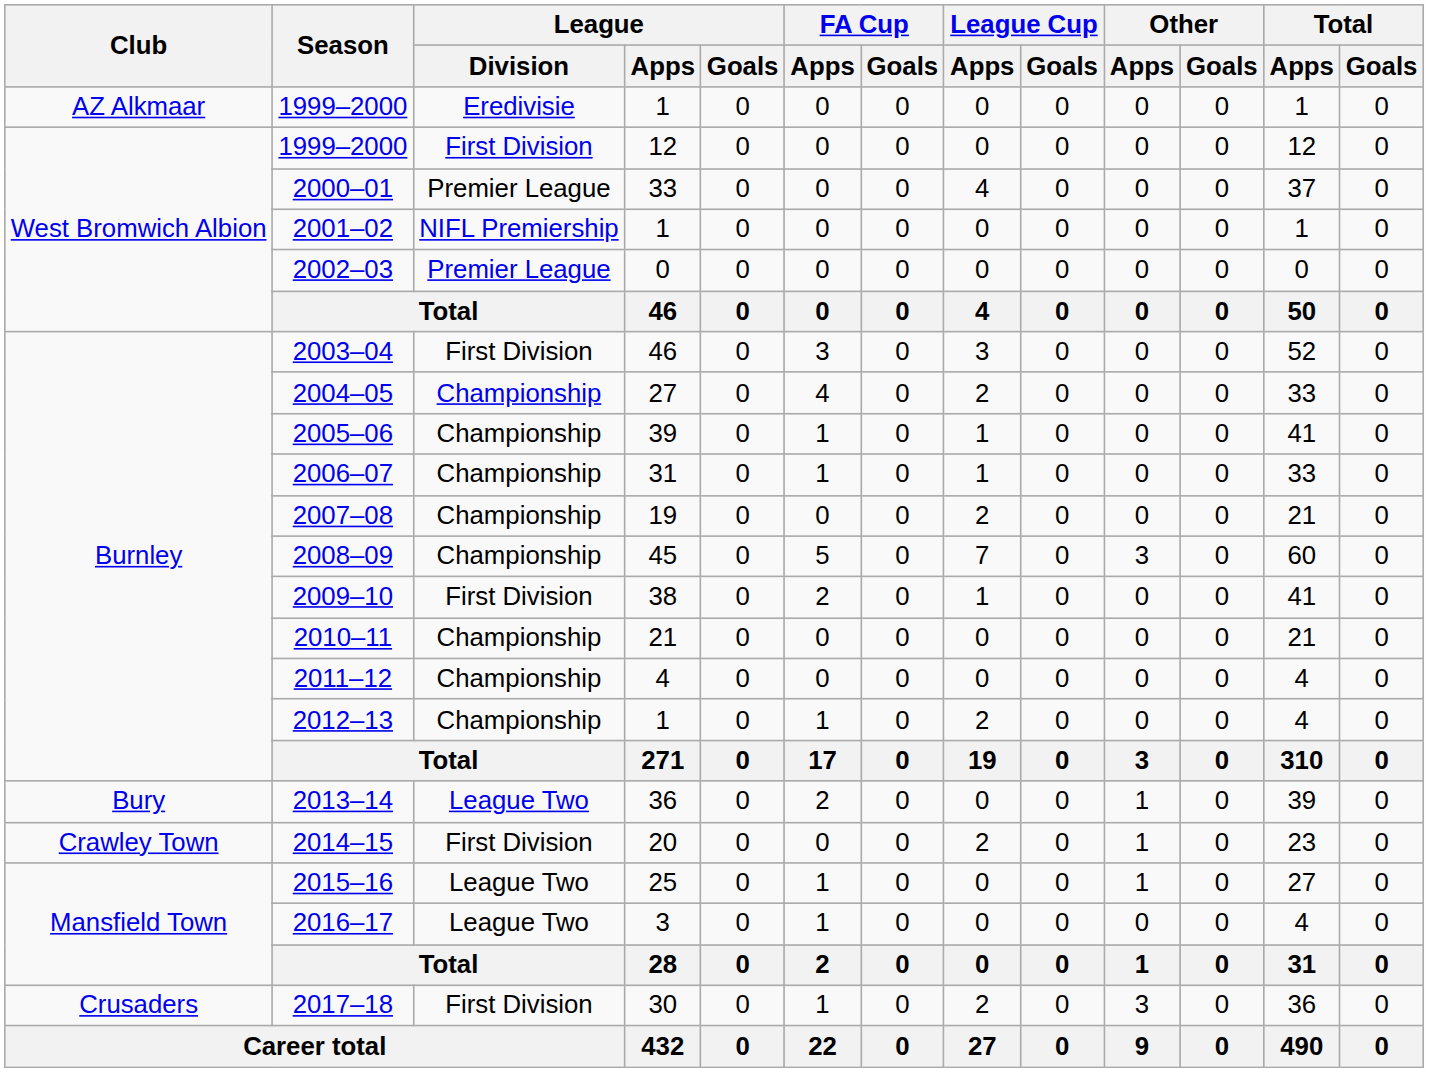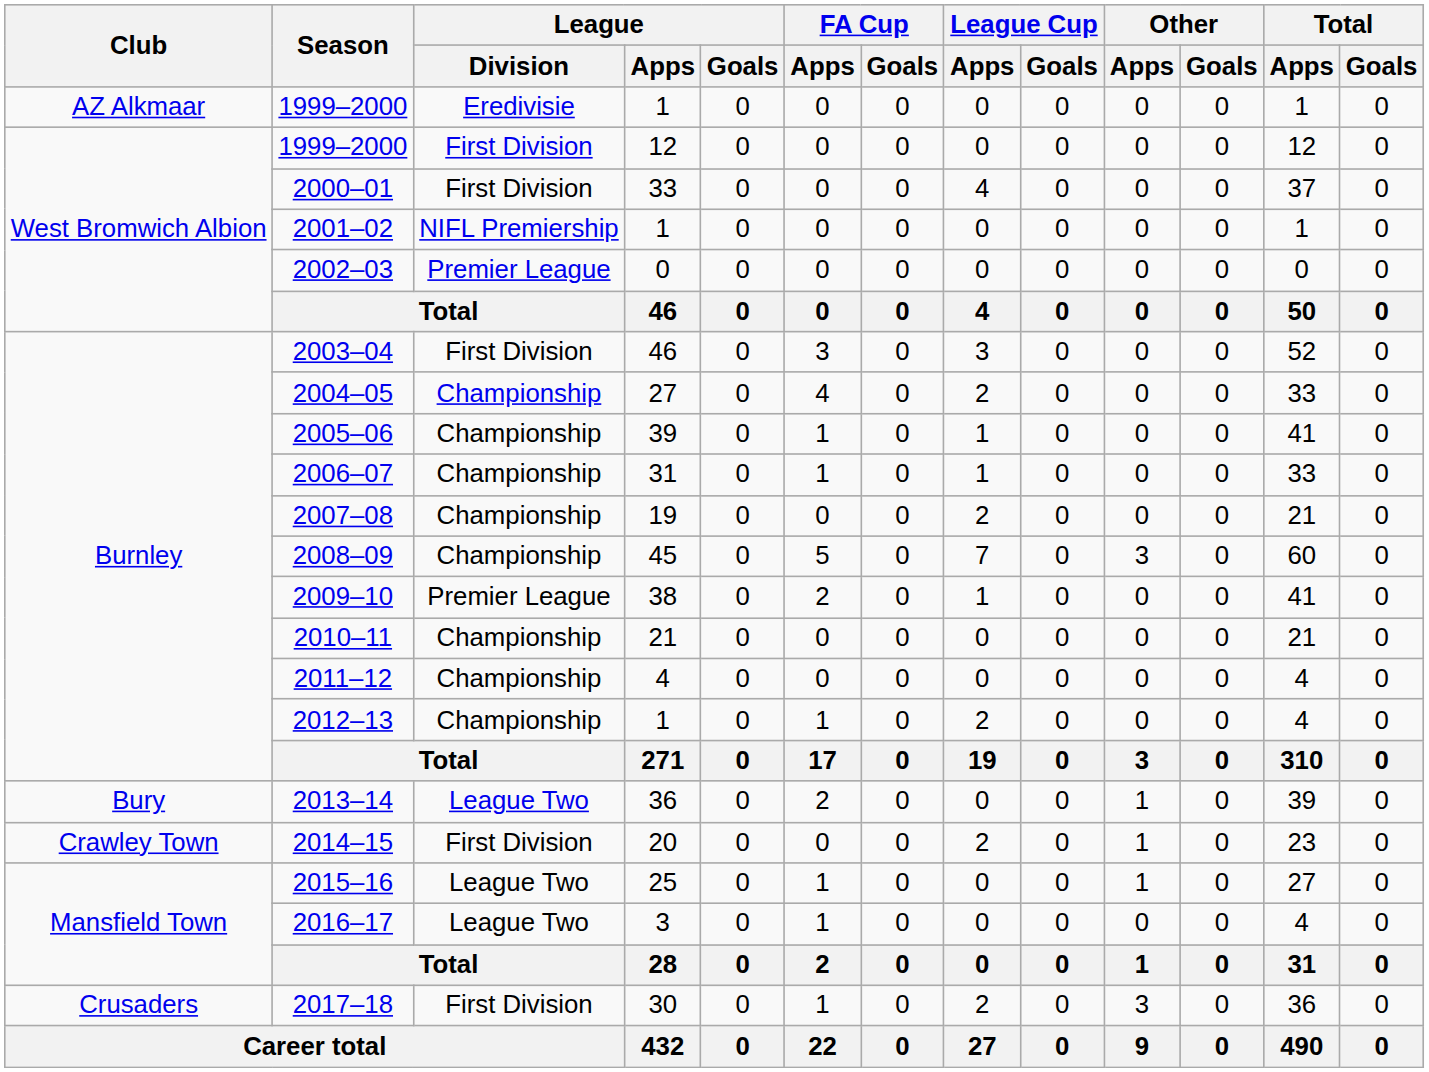2000–01 | League / Division: Premier League -> First Division
2009–10 | League / Division: First Division -> Premier League
